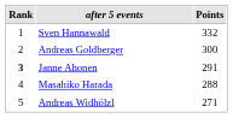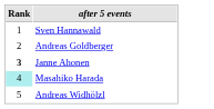- column: Points | 332 | 300 | 291 | 288 | 271
Masahiko Harada | Rank: no background -> paleturquoise background
